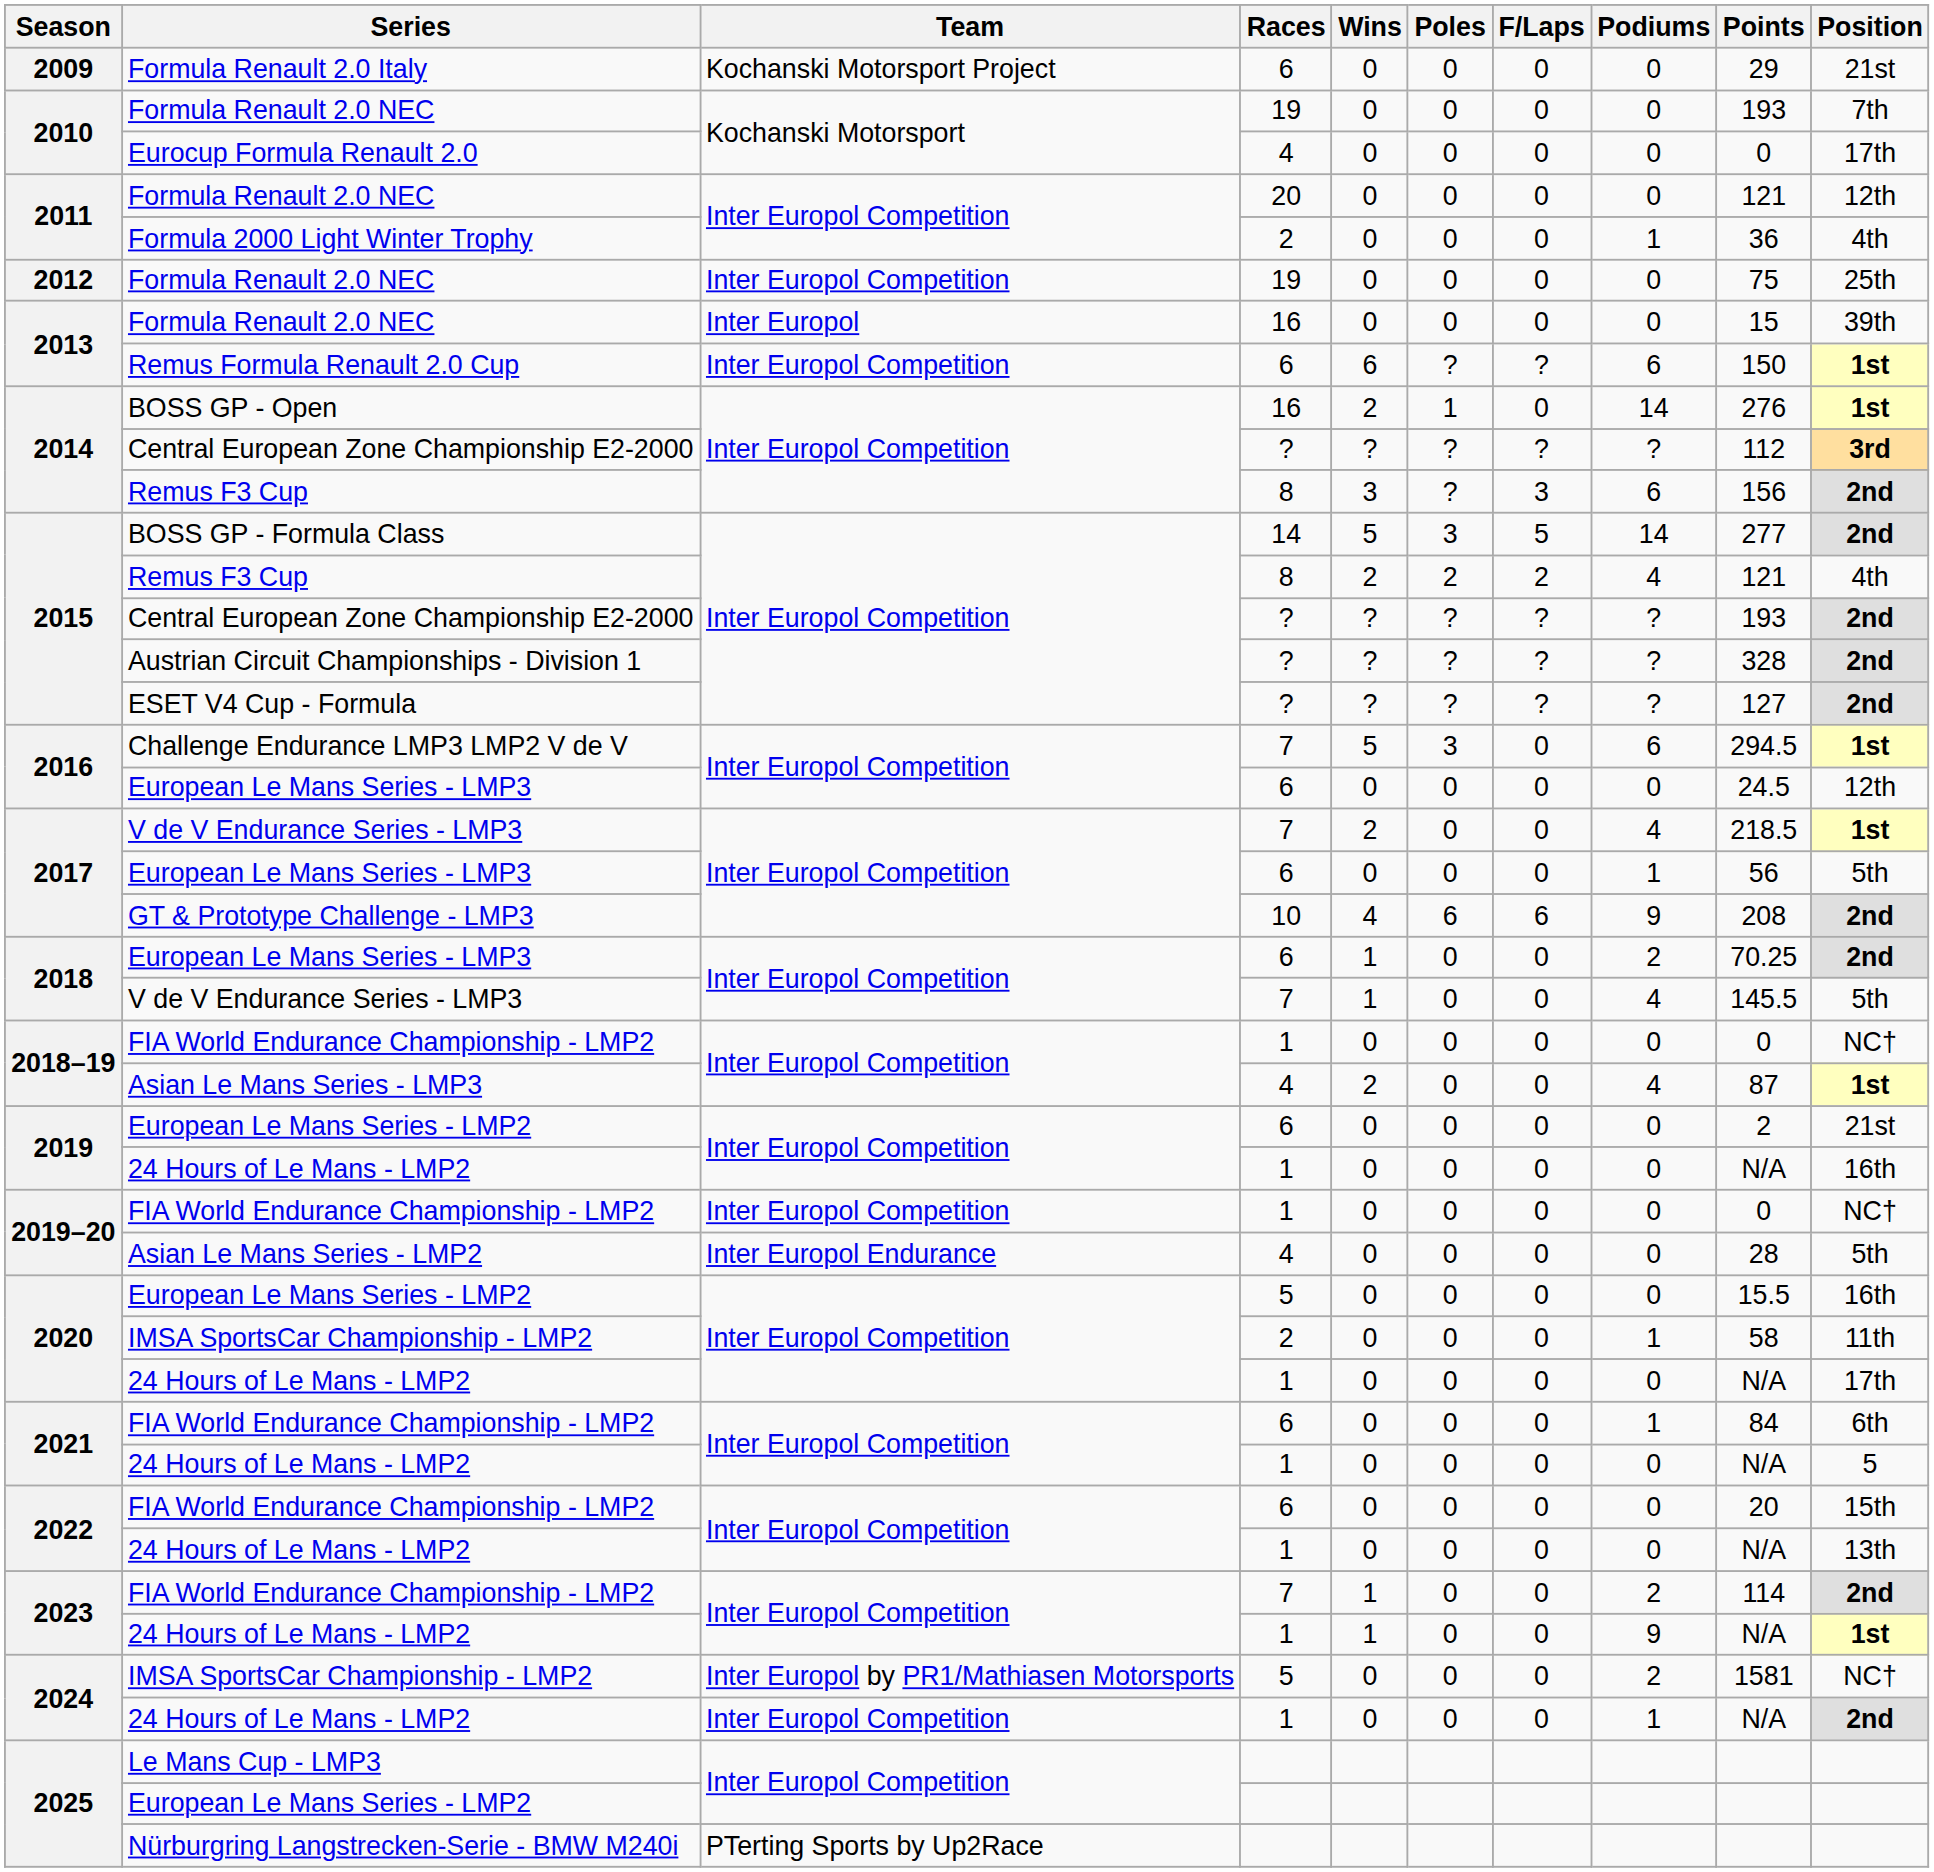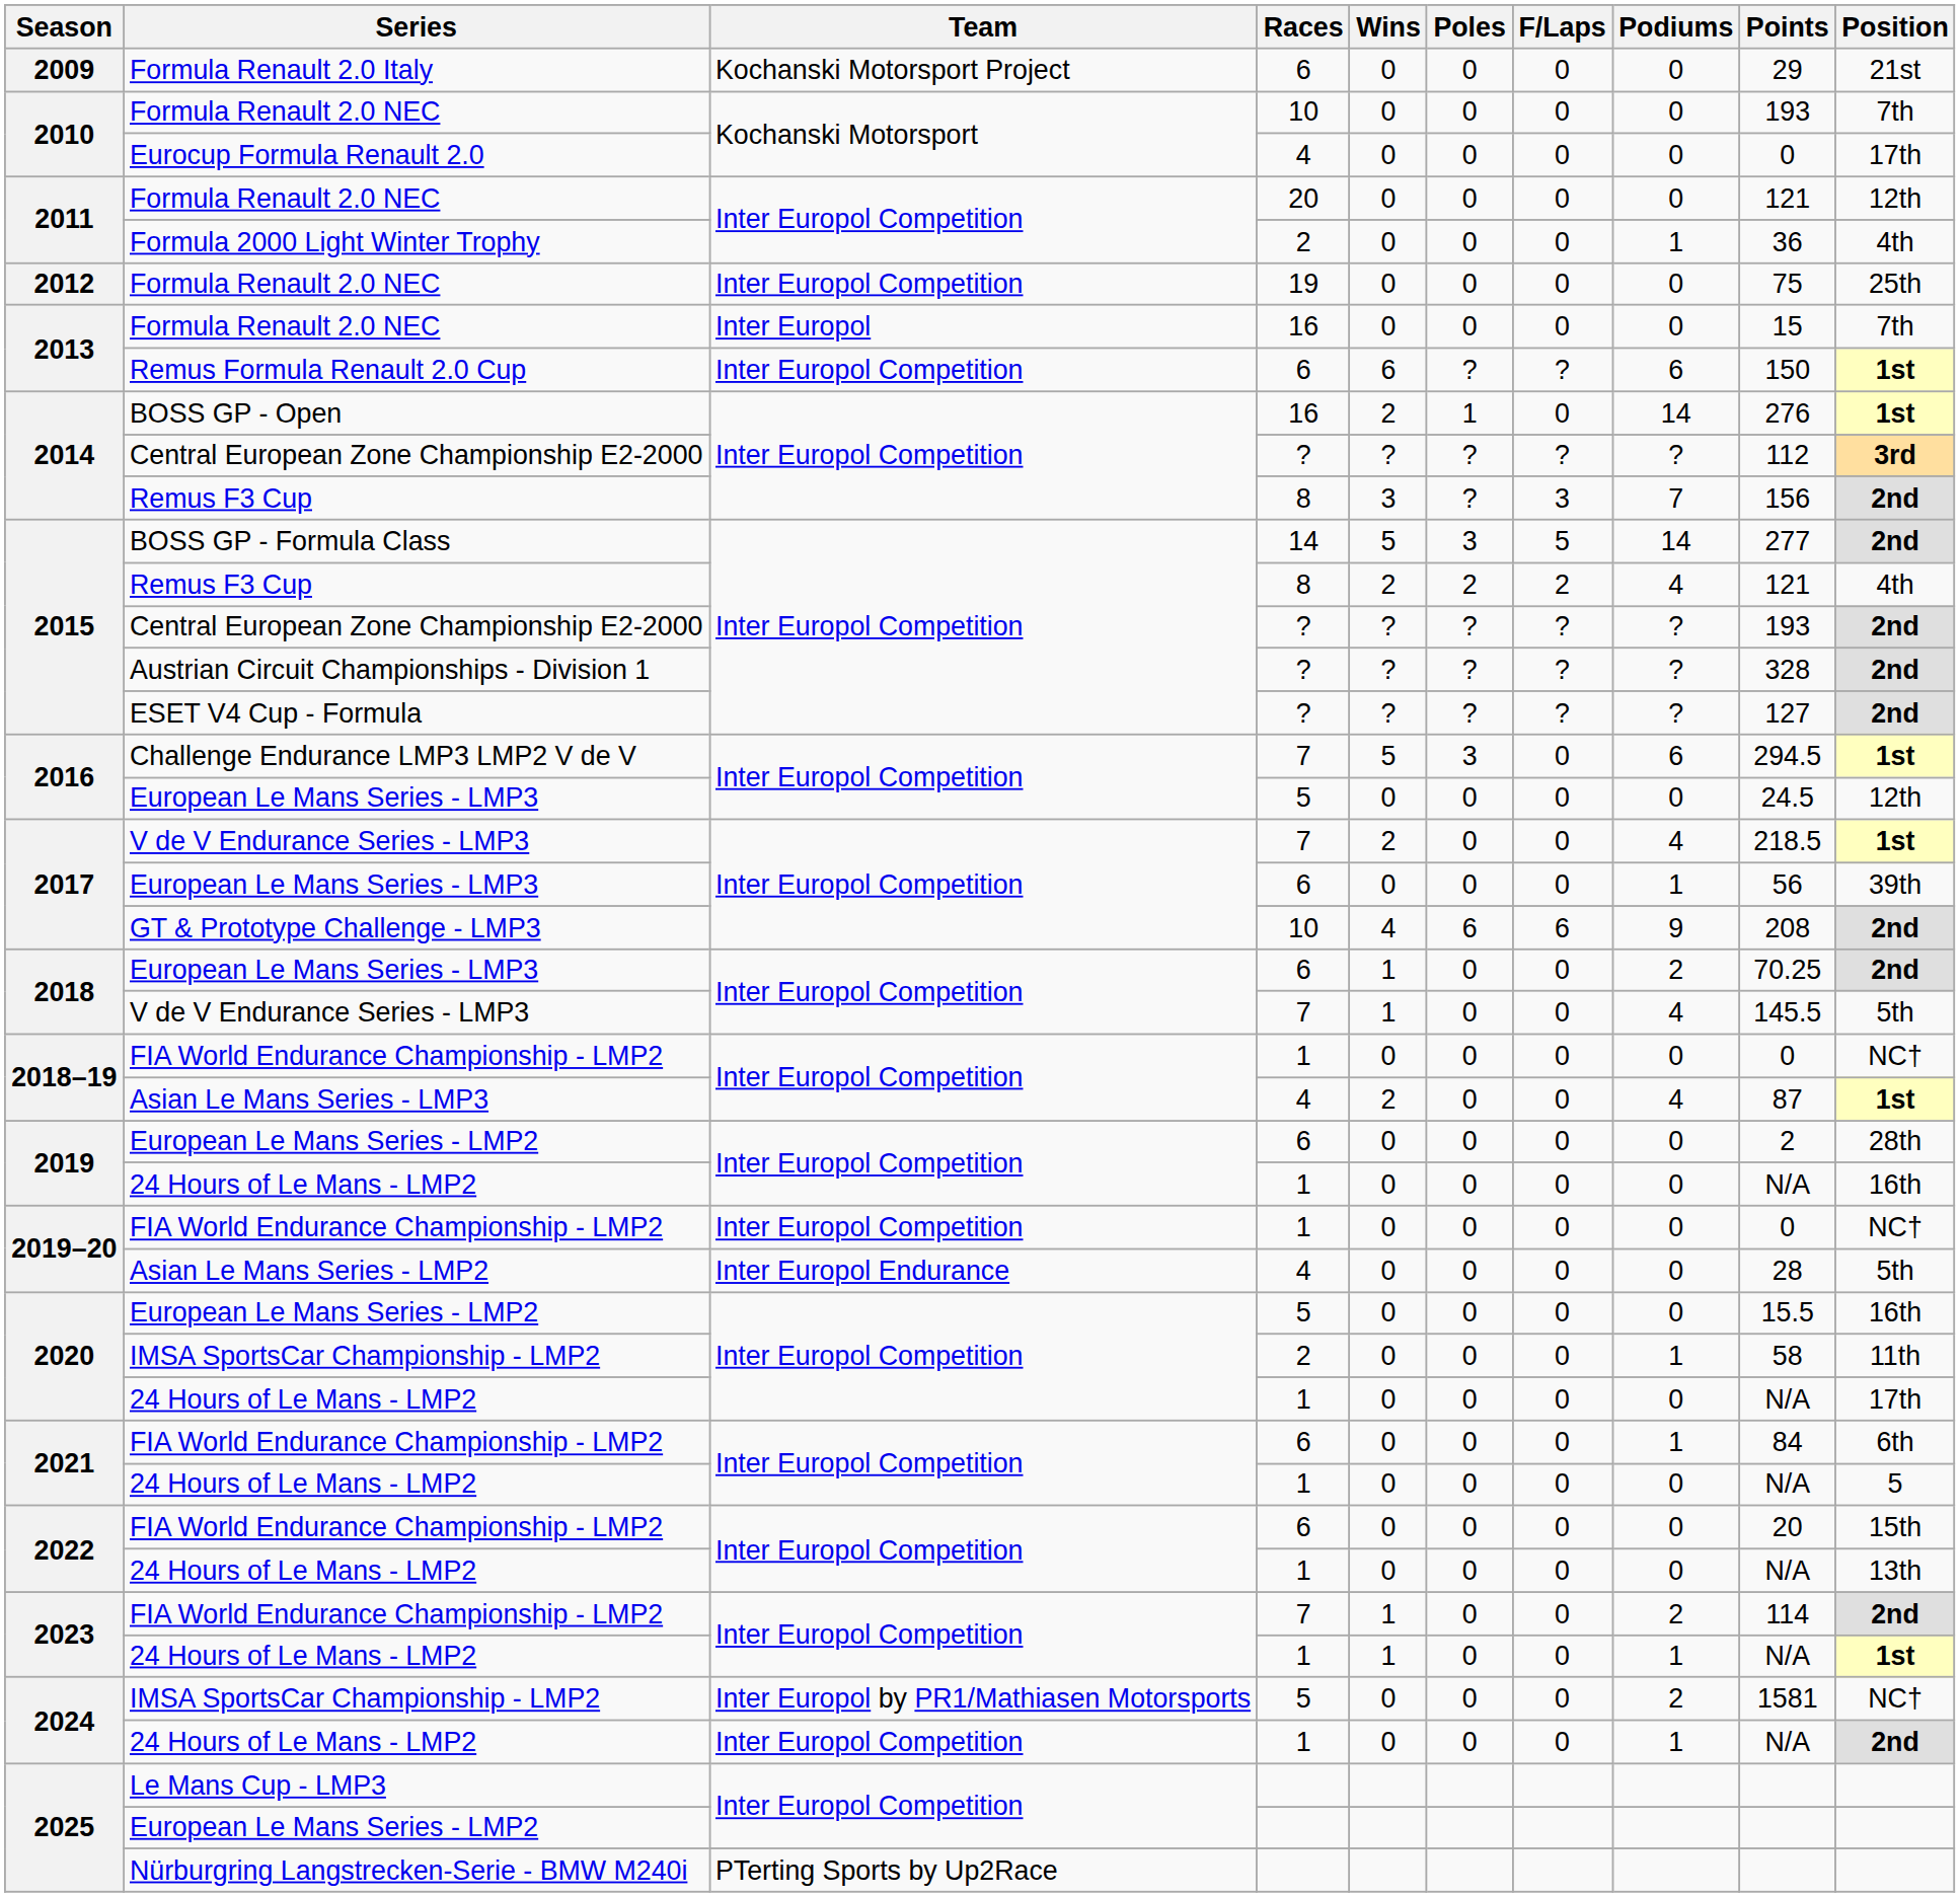2010 / Formula Renault 2.0 NEC | Races: 19 -> 10
2013 / Formula Renault 2.0 NEC | Position: 39th -> 7th
2014 / Remus F3 Cup | Podiums: 6 -> 7
2016 / European Le Mans Series - LMP3 | Races: 6 -> 5
2017 / European Le Mans Series - LMP3 | Position: 5th -> 39th
2019 / European Le Mans Series - LMP2 | Position: 21st -> 28th
2023 / 24 Hours of Le Mans - LMP2 | Podiums: 9 -> 1
